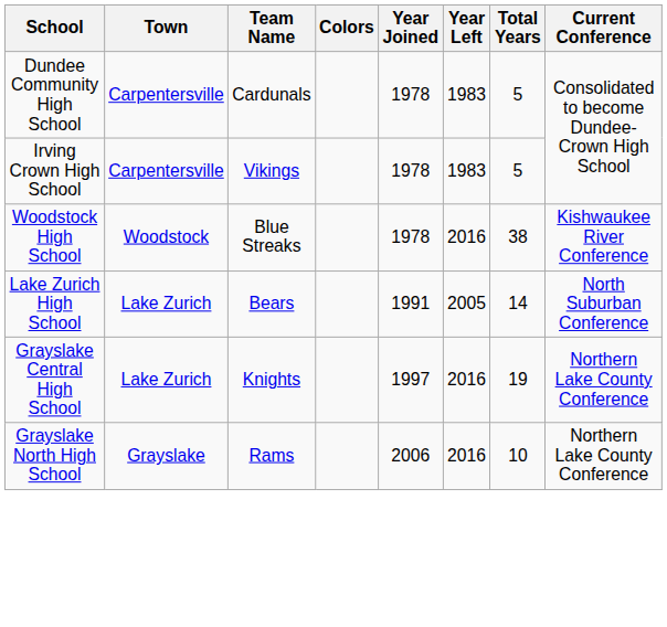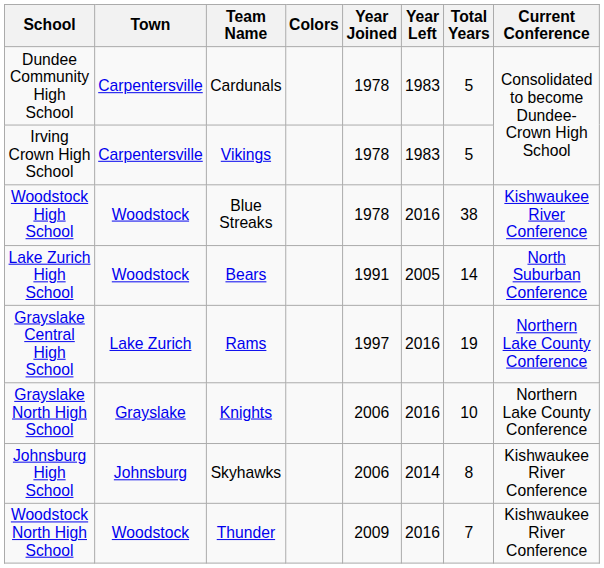Lake Zurich High School | Town: Lake Zurich -> Woodstock
Grayslake Central High School | Team Name: Knights -> Rams
Grayslake North High School | Team Name: Rams -> Knights
+ row: Johnsburg High School | Johnsburg | Skyhawks | 2006 | 2014 | 8 | Kishwaukee River Conference
+ row: Woodstock North High School | Woodstock | Thunder | 2009 | 2016 | 7 | Kishwaukee River Conference
